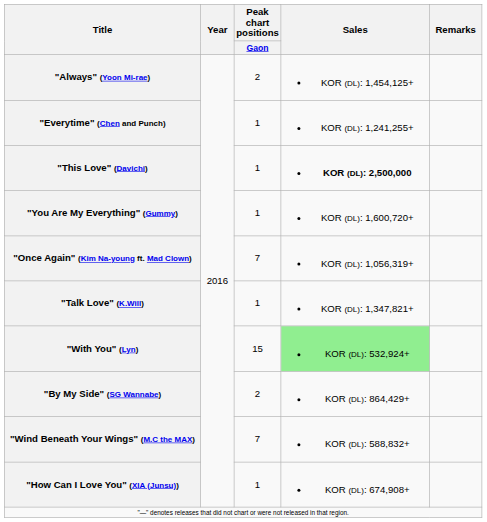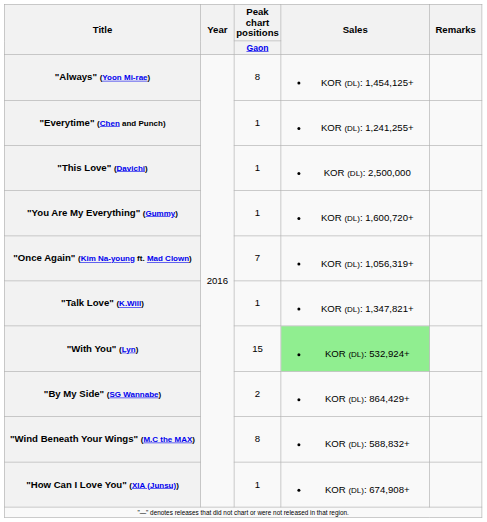"Always" (Yoon Mi-rae) | Peak chart positions / Gaon: 2 -> 8
"This Love" (Davichi) | Sales: bold -> normal
"Wind Beneath Your Wings" (M.C the MAX) | Peak chart positions / Gaon: 7 -> 8
